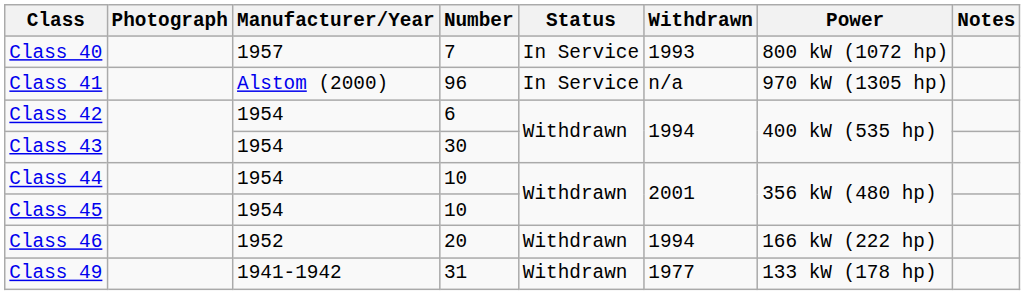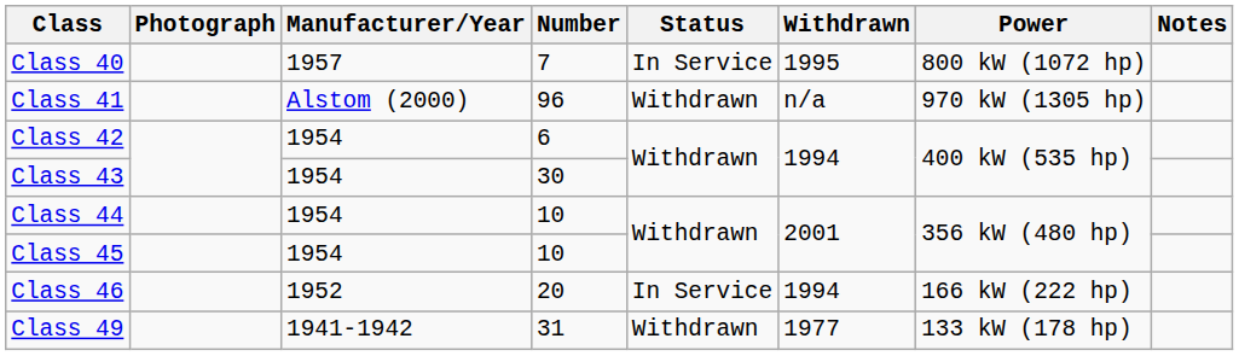Class 40 | Withdrawn: 1993 -> 1995
Class 41 | Status: In Service -> Withdrawn
Class 46 | Status: Withdrawn -> In Service
